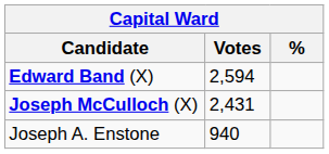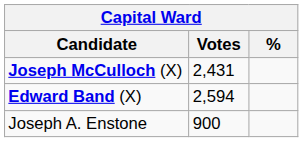rows swapped: Edward Band (X) <-> Joseph McCulloch (X)
Joseph A. Enstone | Votes: 940 -> 900
